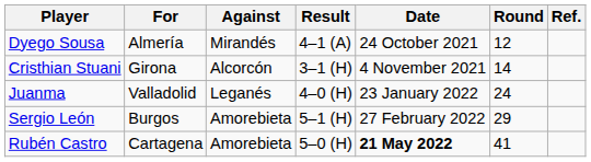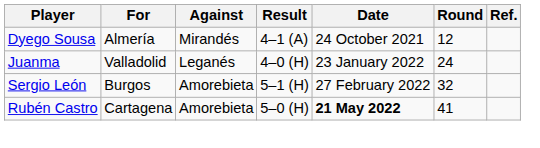- row: Cristhian Stuani | Girona | Alcorcón | 3–1 (H) | 4 November 2021 | 14
Sergio León | Round: 29 -> 32
